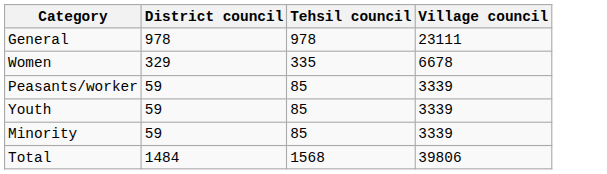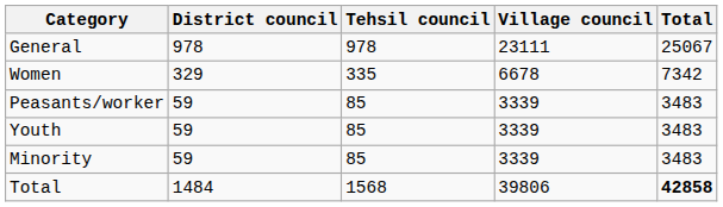+ column: Total | 25067 | 7342 | 3483 | 3483 | 3483 | 42858
